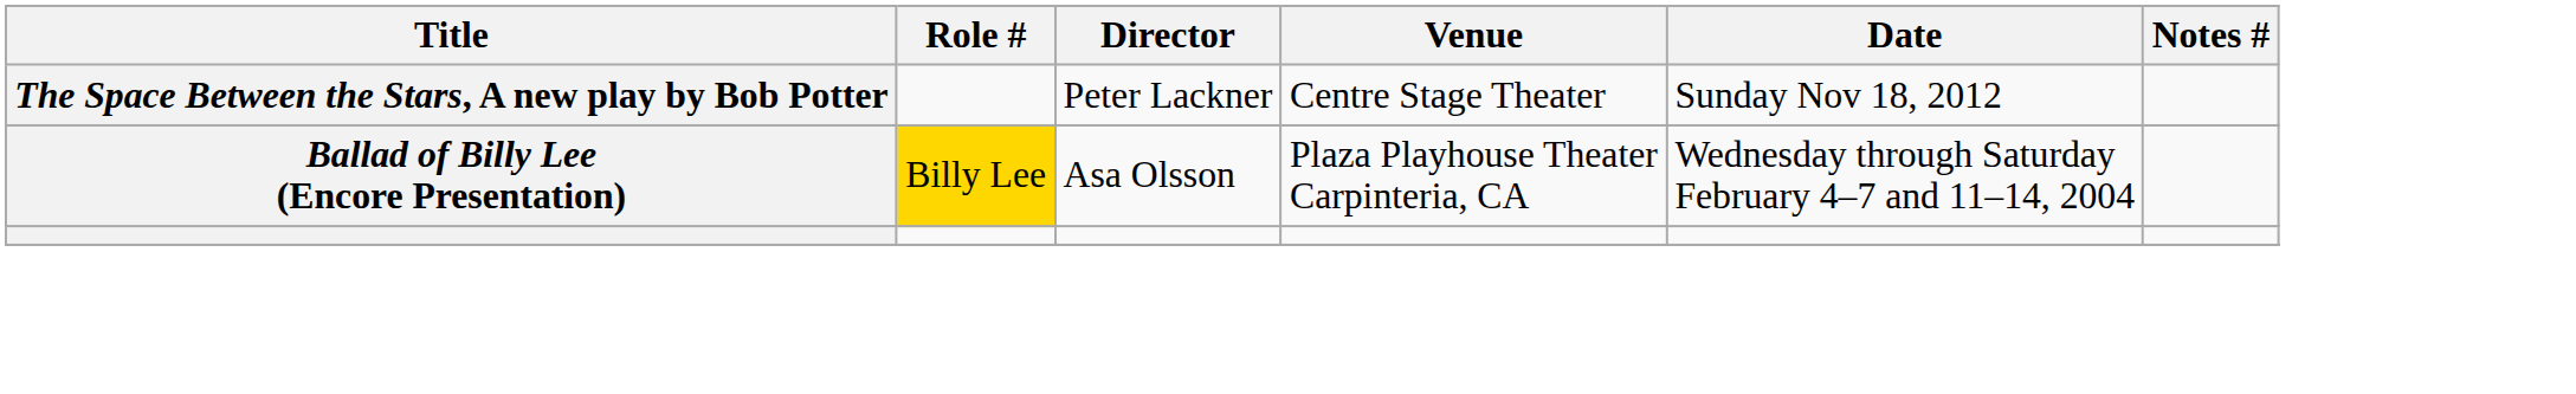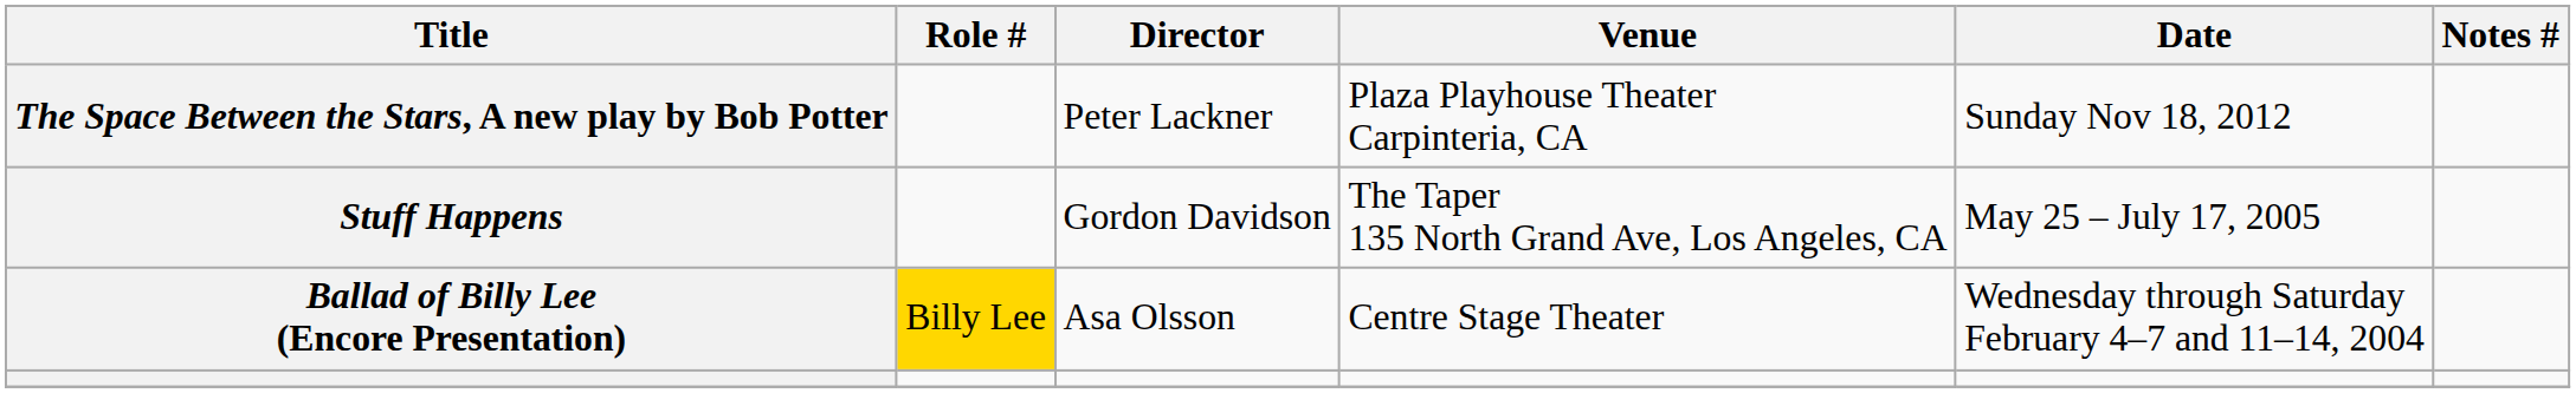The Space Between the Stars, A new play by Bob Potter | Venue: Centre Stage Theater -> Plaza Playhouse Theater Carpinteria, CA
+ row: Stuff Happens | Gordon Davidson | The Taper 135 North Grand Ave, Los Angeles, CA | May 25 – July 17, 2005
Ballad of Billy Lee (Encore Presentation) | Venue: Plaza Playhouse Theater Carpinteria, CA -> Centre Stage Theater
